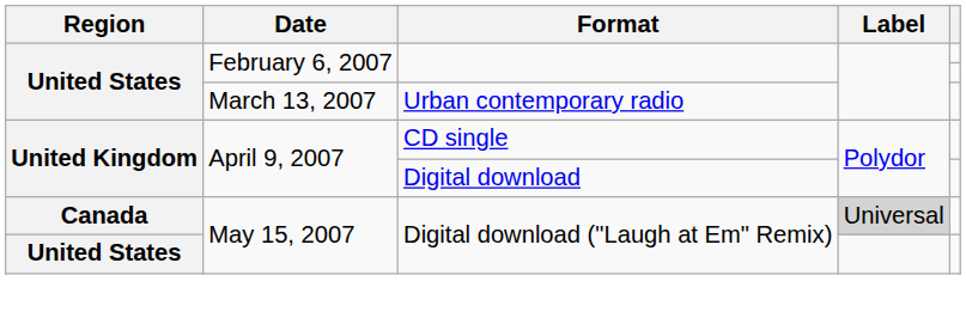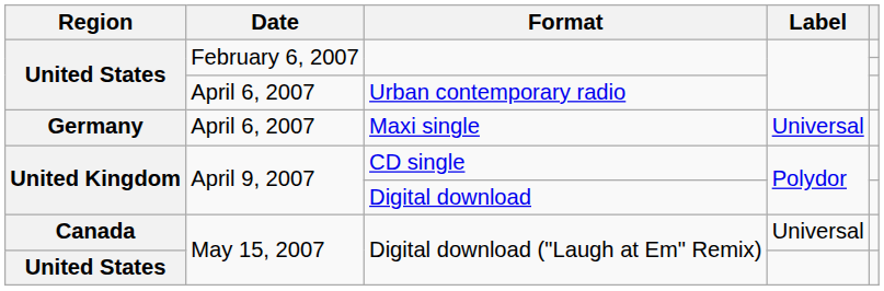Urban contemporary radio | Date: March 13, 2007 -> April 6, 2007
+ row: Germany | April 6, 2007 | Maxi single | Universal
Canada / Digital download ("Laugh at Em" Remix) | Label: lightgrey background -> no background
